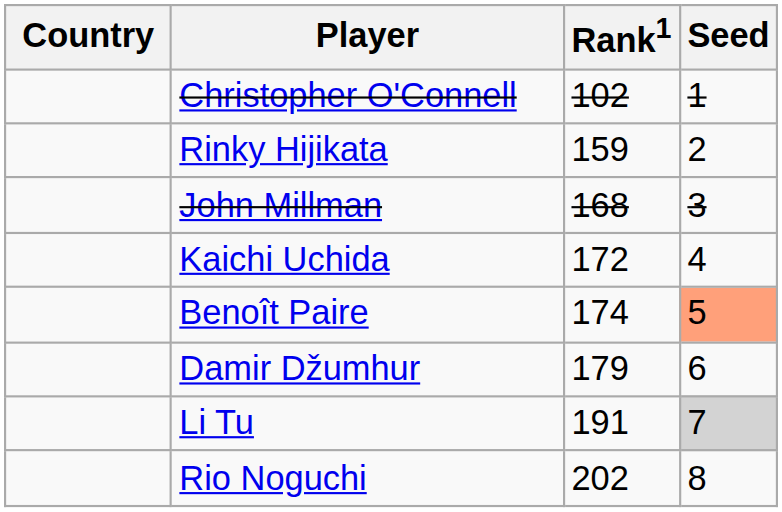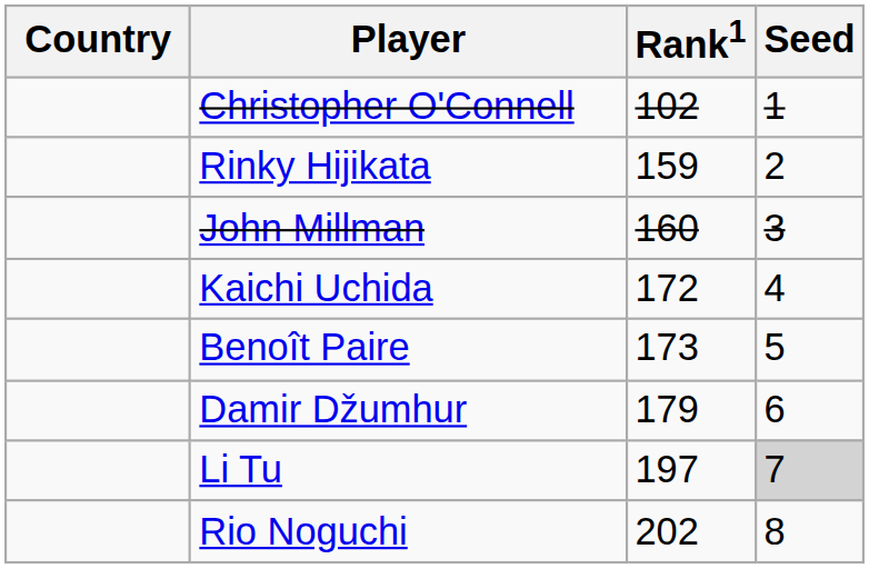John Millman | Rank1: 168 -> 160
Benoît Paire | Rank1: 174 -> 173
Benoît Paire | Seed: lightsalmon background -> no background
Li Tu | Rank1: 191 -> 197
